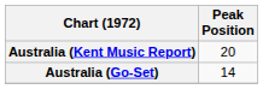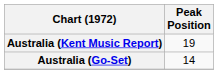Australia (Kent Music Report) | Peak Position: 20 -> 19
